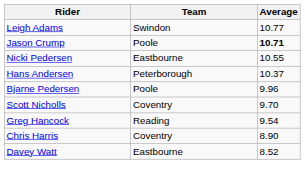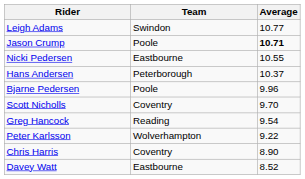+ row: Peter Karlsson | Wolverhampton | 9.22
